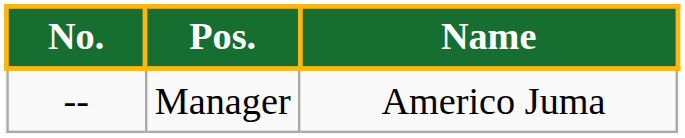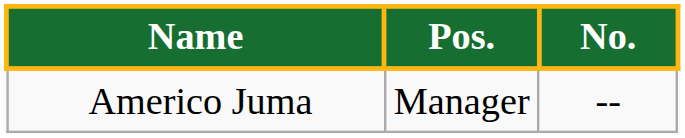columns swapped: No. <-> Name
